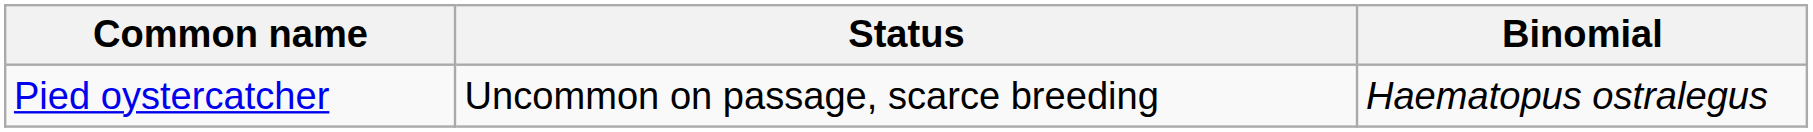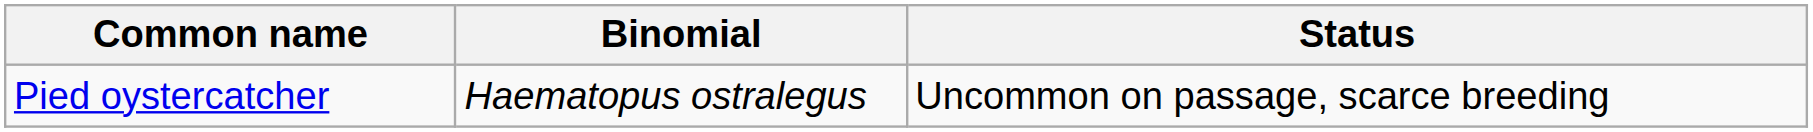columns swapped: Binomial <-> Status
